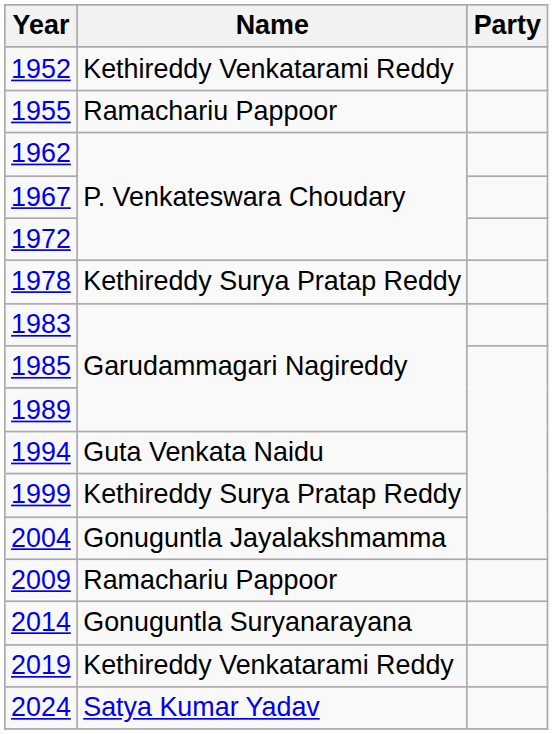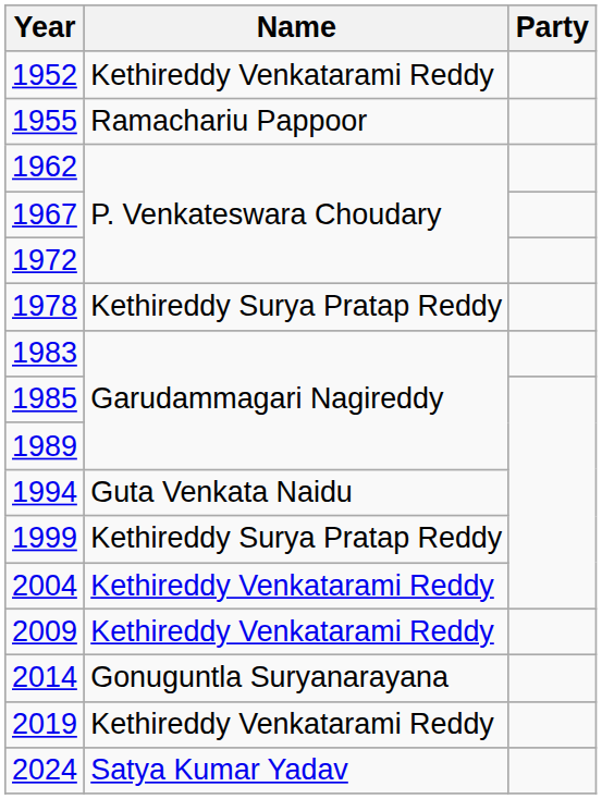2004 | Name: Gonuguntla Jayalakshmamma -> Kethireddy Venkatarami Reddy
2009 | Name: Ramachariu Pappoor -> Kethireddy Venkatarami Reddy
